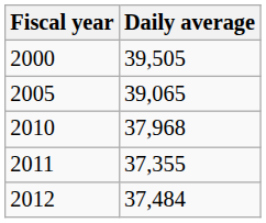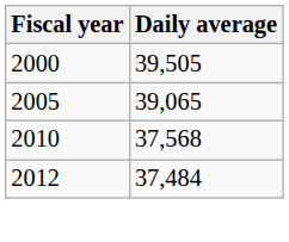2010 | Daily average: 37,968 -> 37,568
- row: 2011 | 37,355
